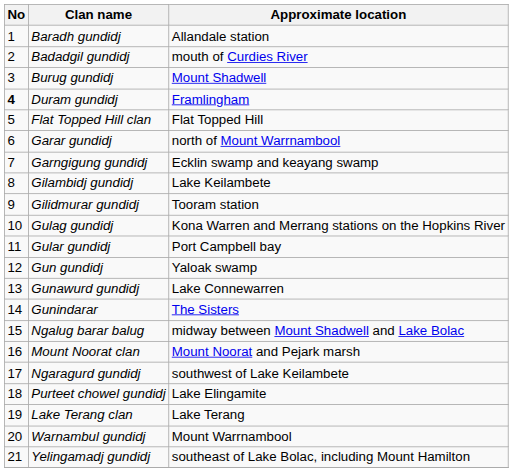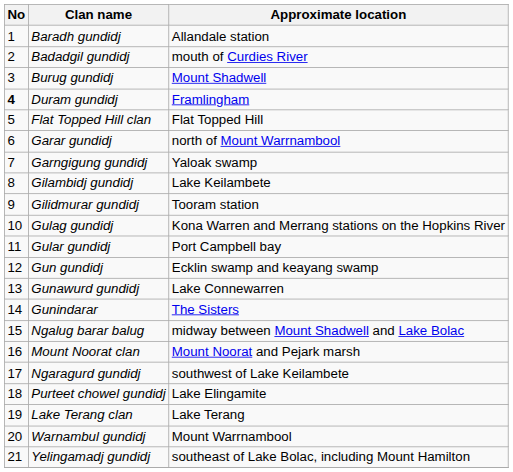Garngigung gundidj | Approximate location: Ecklin swamp and keayang swamp -> Yaloak swamp
Gun gundidj | Approximate location: Yaloak swamp -> Ecklin swamp and keayang swamp
